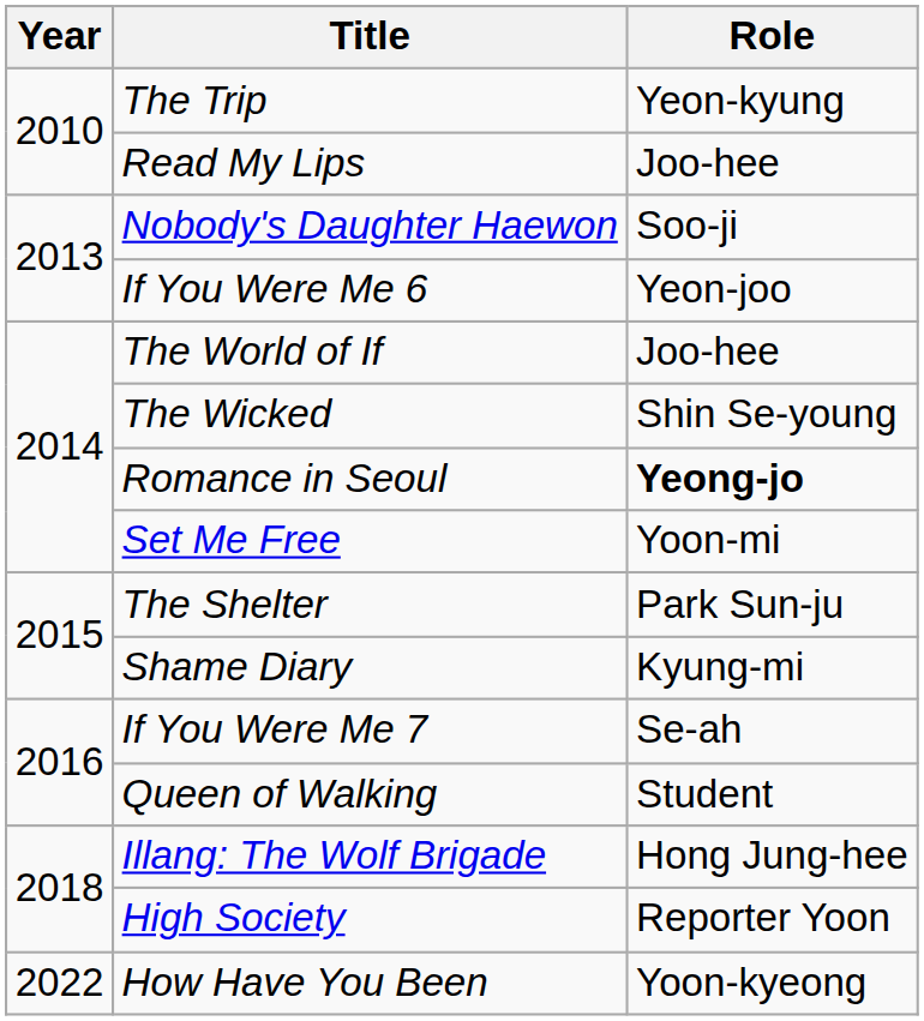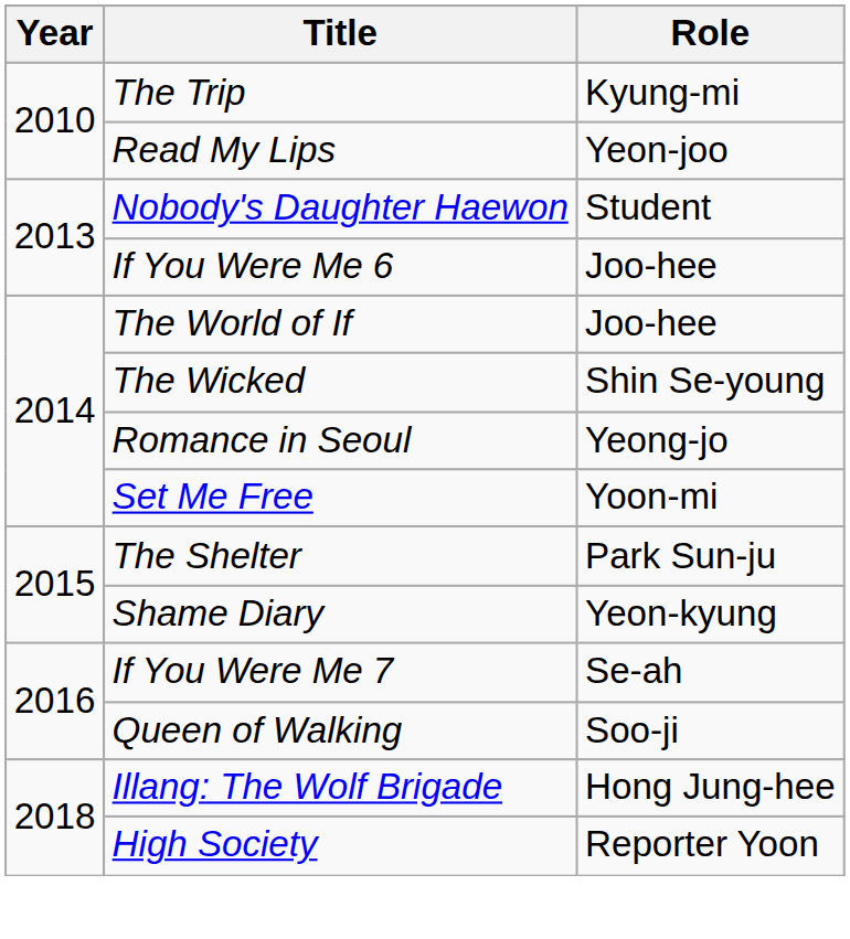The Trip | Role: Yeon-kyung -> Kyung-mi
Read My Lips | Role: Joo-hee -> Yeon-joo
Nobody's Daughter Haewon | Role: Soo-ji -> Student
If You Were Me 6 | Role: Yeon-joo -> Joo-hee
Romance in Seoul | Role: bold -> normal
Shame Diary | Role: Kyung-mi -> Yeon-kyung
Queen of Walking | Role: Student -> Soo-ji
- row: 2022 | How Have You Been | Yoon-kyeong
